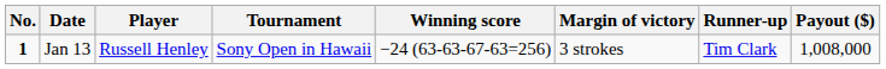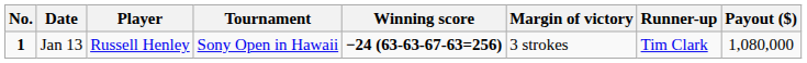Jan 13 | Winning score: normal -> bold
Jan 13 | Payout ($): 1,008,000 -> 1,080,000
